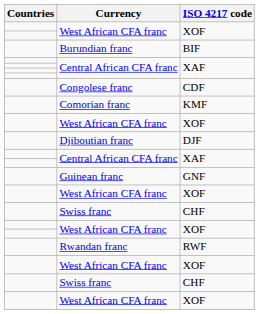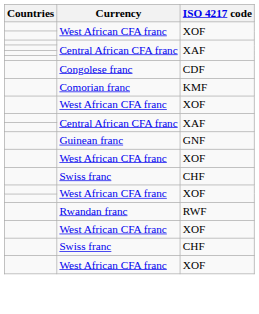- row: Burundian franc | BIF
- row: Djiboutian franc | DJF
